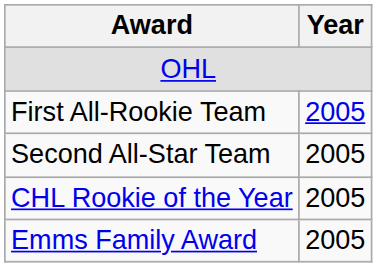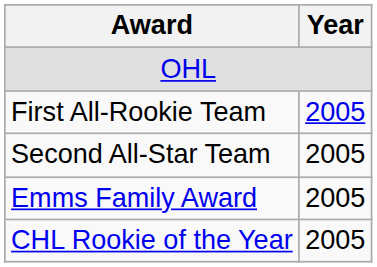rows swapped: Emms Family Award <-> CHL Rookie of the Year
